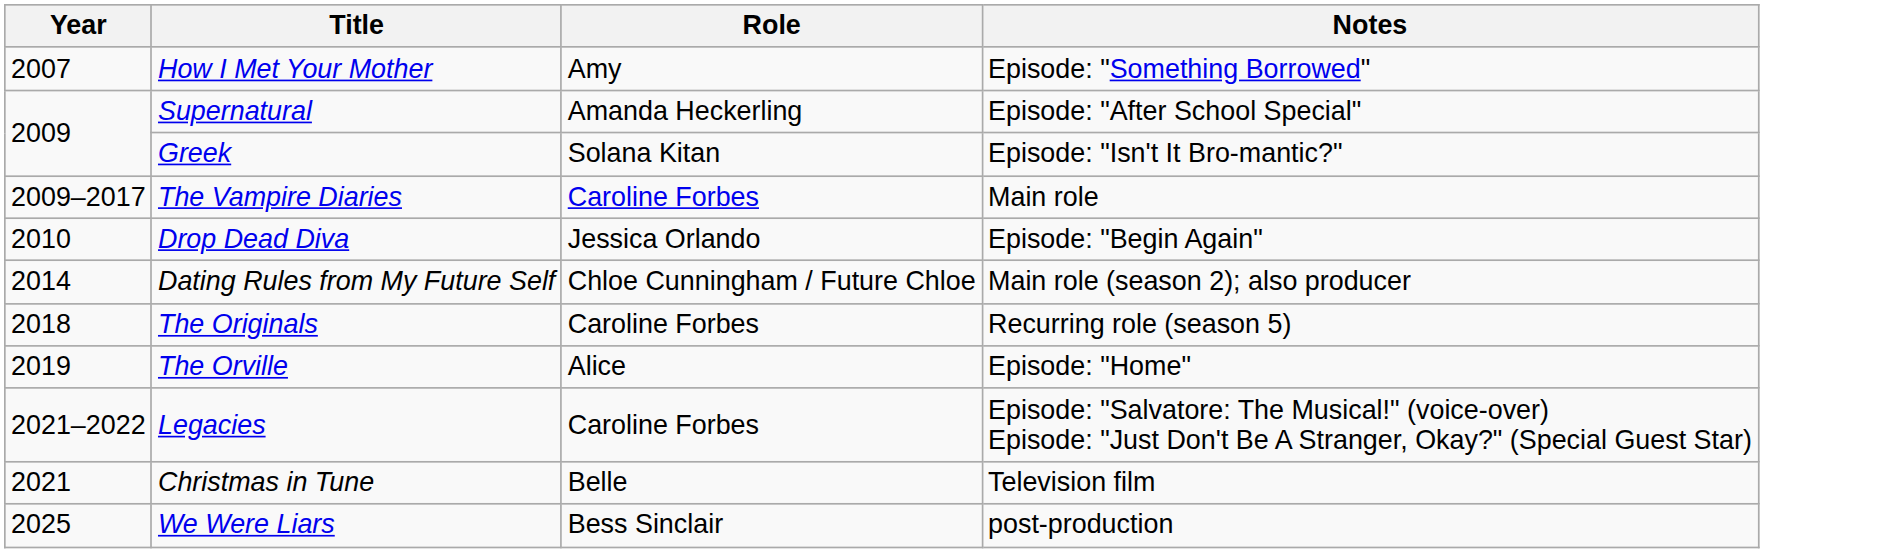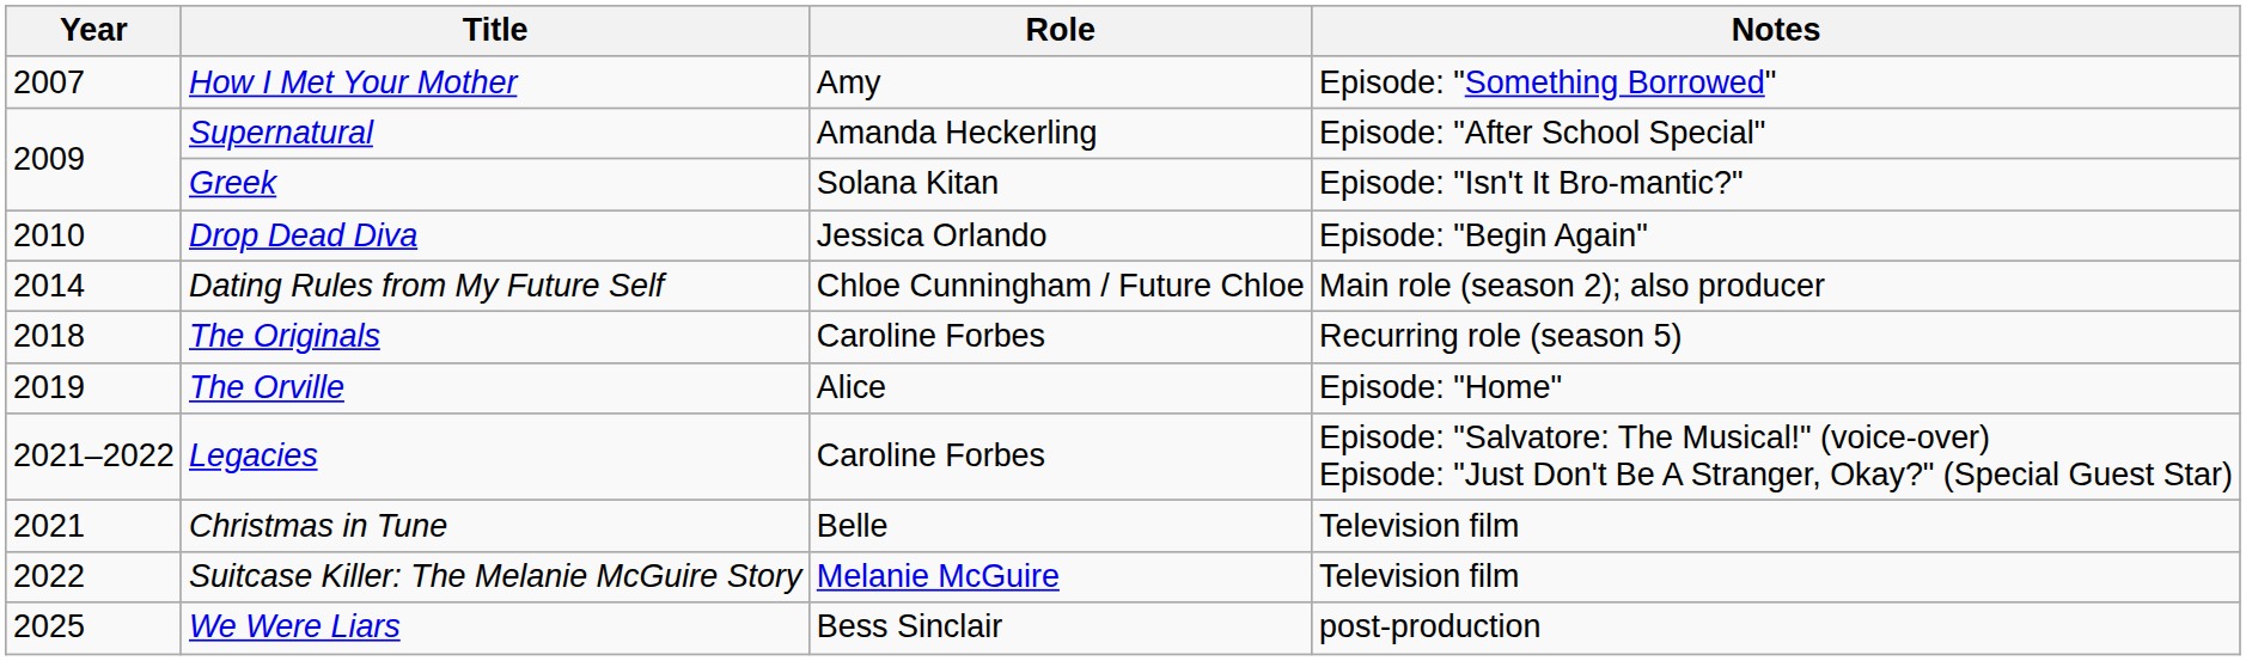- row: 2009–2017 | The Vampire Diaries | Caroline Forbes | Main role
+ row: 2022 | Suitcase Killer: The Melanie McGuire Story | Melanie McGuire | Television film
